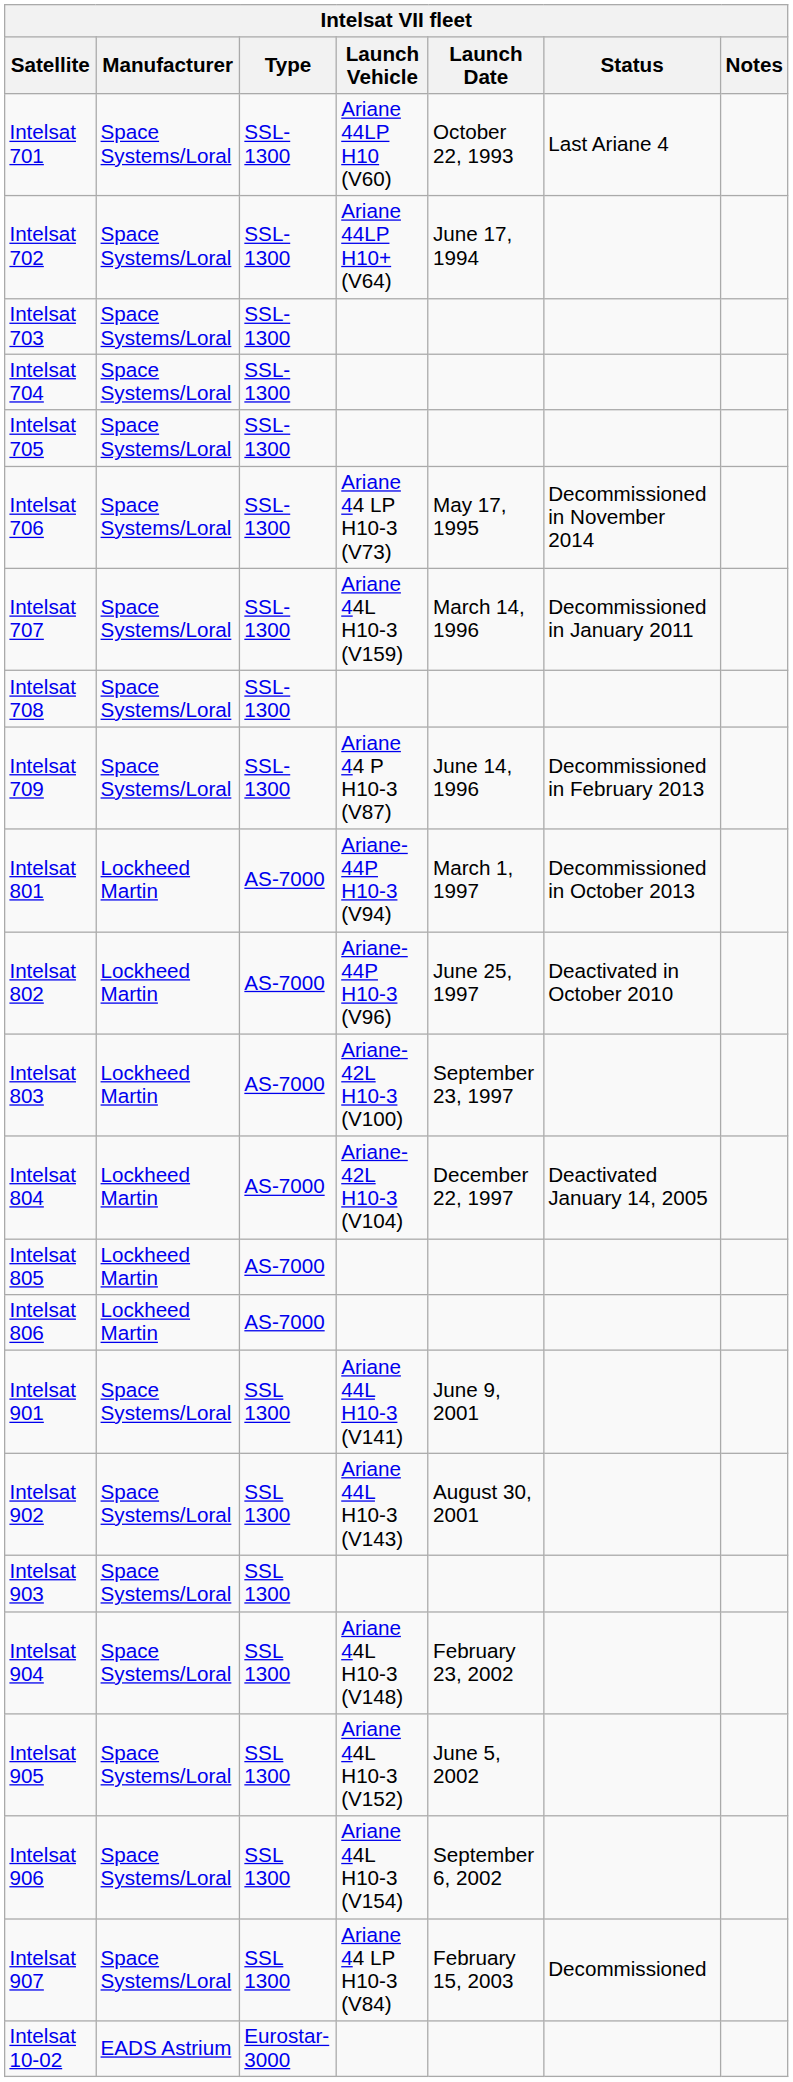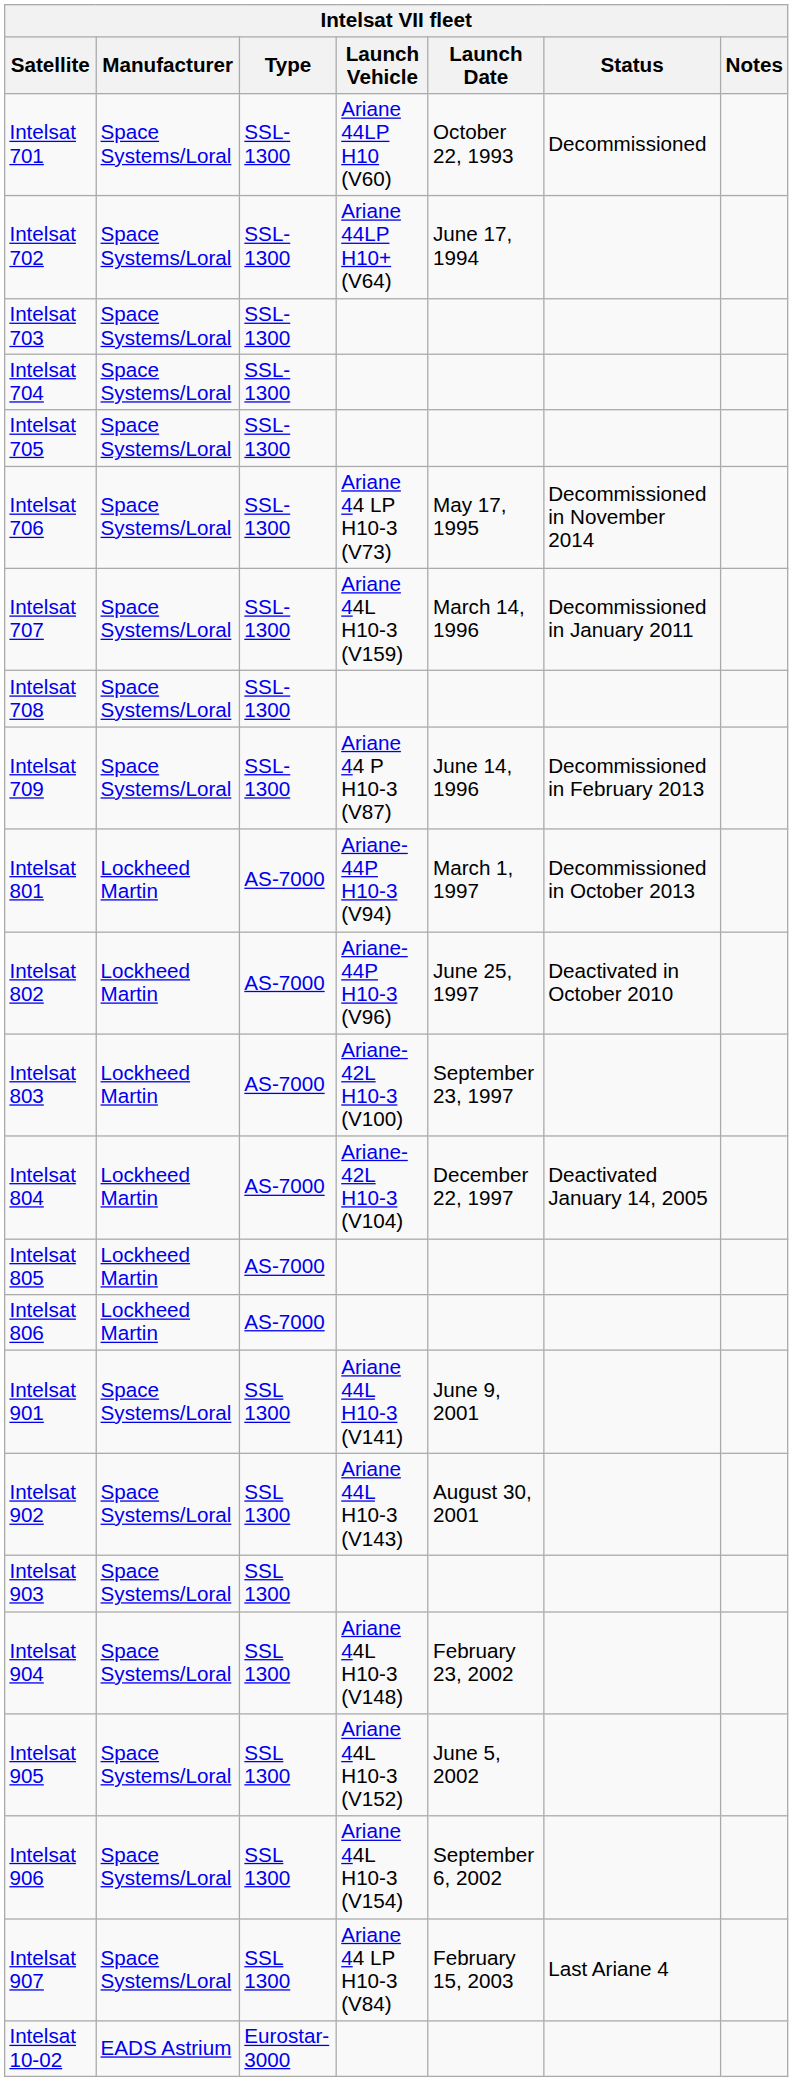Intelsat 701 | Status: Last Ariane 4 -> Decommissioned
Intelsat 907 | Status: Decommissioned -> Last Ariane 4
